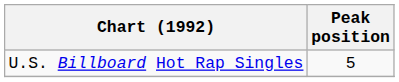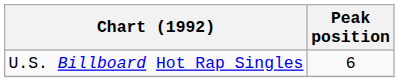U.S. Billboard Hot Rap Singles | Peak position: 5 -> 6
